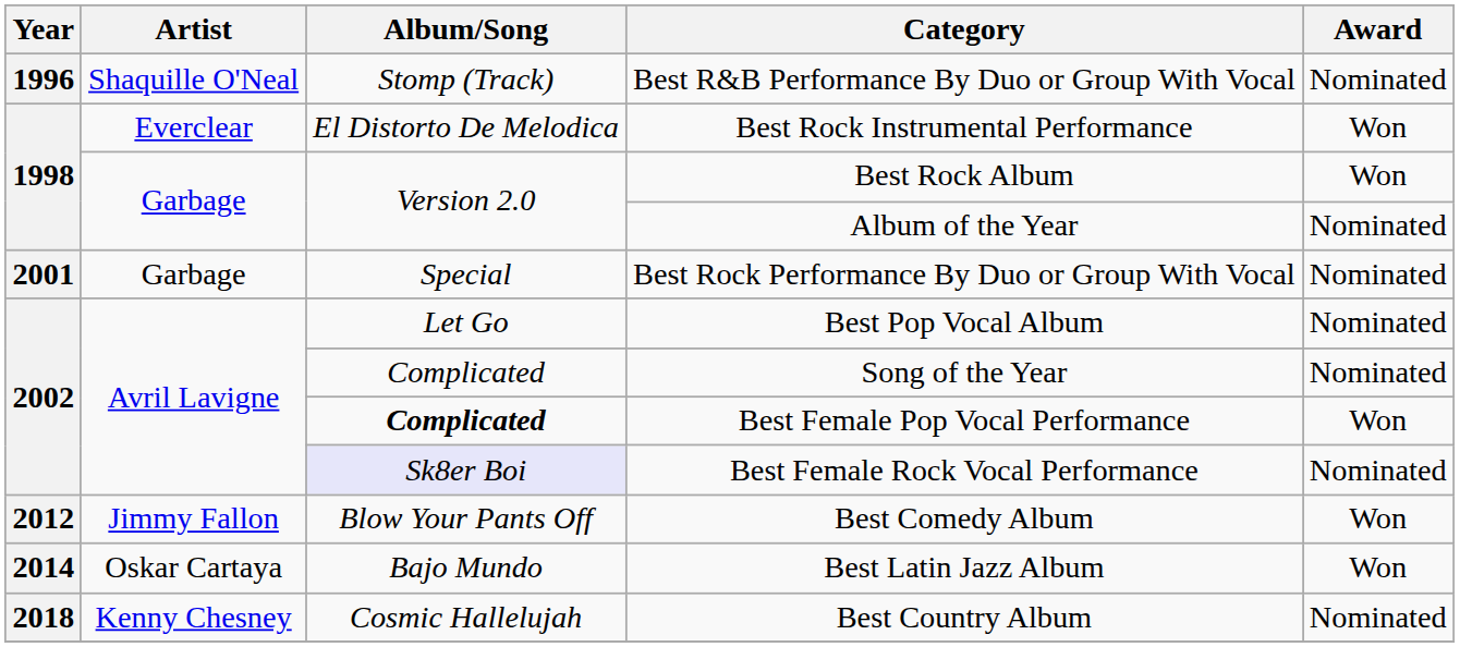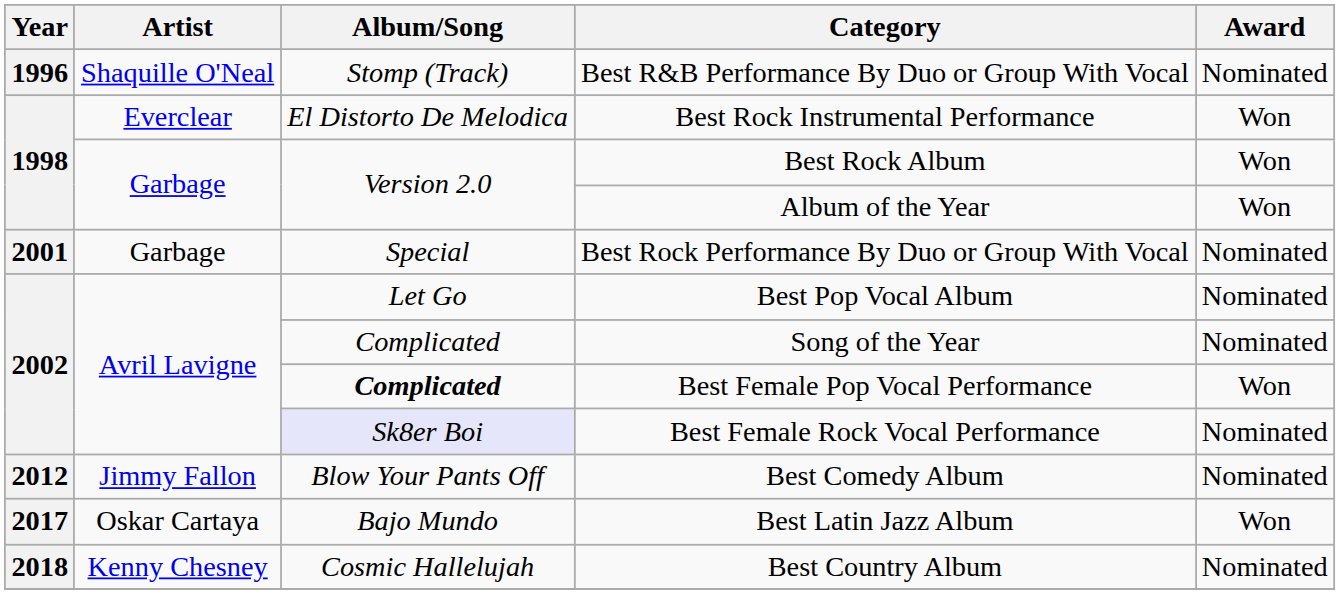Album of the Year | Award: Nominated -> Won
Best Comedy Album | Award: Won -> Nominated
Best Latin Jazz Album | Year: 2014 -> 2017
